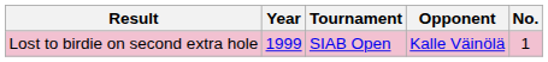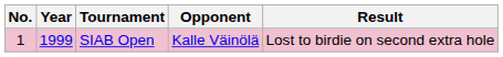columns swapped: No. <-> Result
